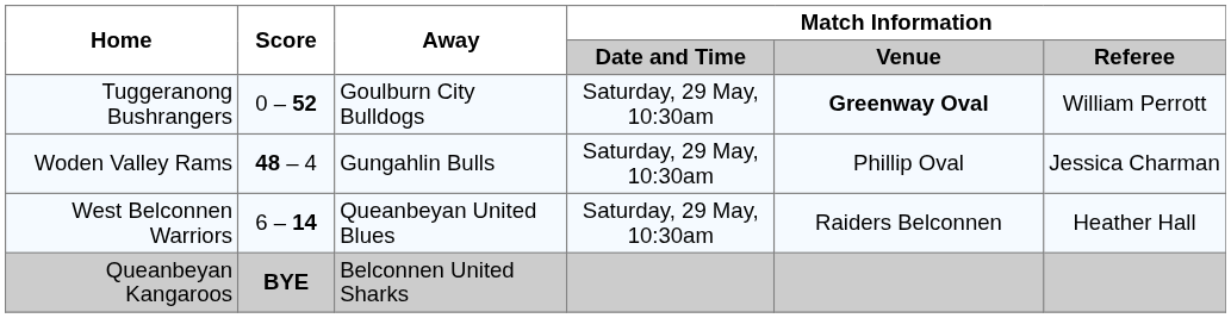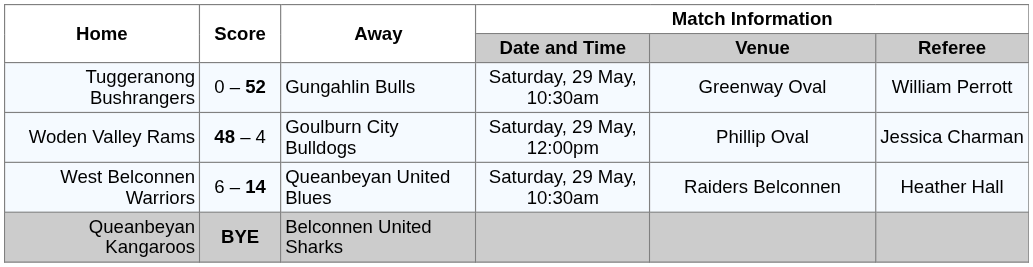Tuggeranong Bushrangers | Away: Goulburn City Bulldogs -> Gungahlin Bulls
Tuggeranong Bushrangers | Match Information / Venue: bold -> normal
Woden Valley Rams | Away: Gungahlin Bulls -> Goulburn City Bulldogs
Woden Valley Rams | Match Information / Date and Time: Saturday, 29 May, 10:30am -> Saturday, 29 May, 12:00pm
